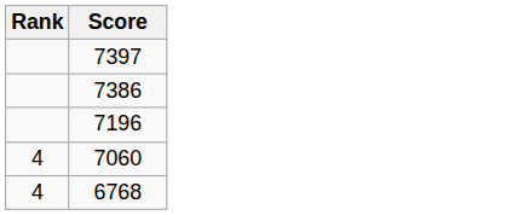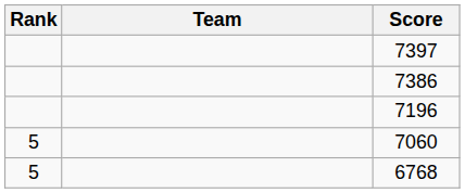+ column: Team
7060 | Rank: 4 -> 5
6768 | Rank: 4 -> 5
